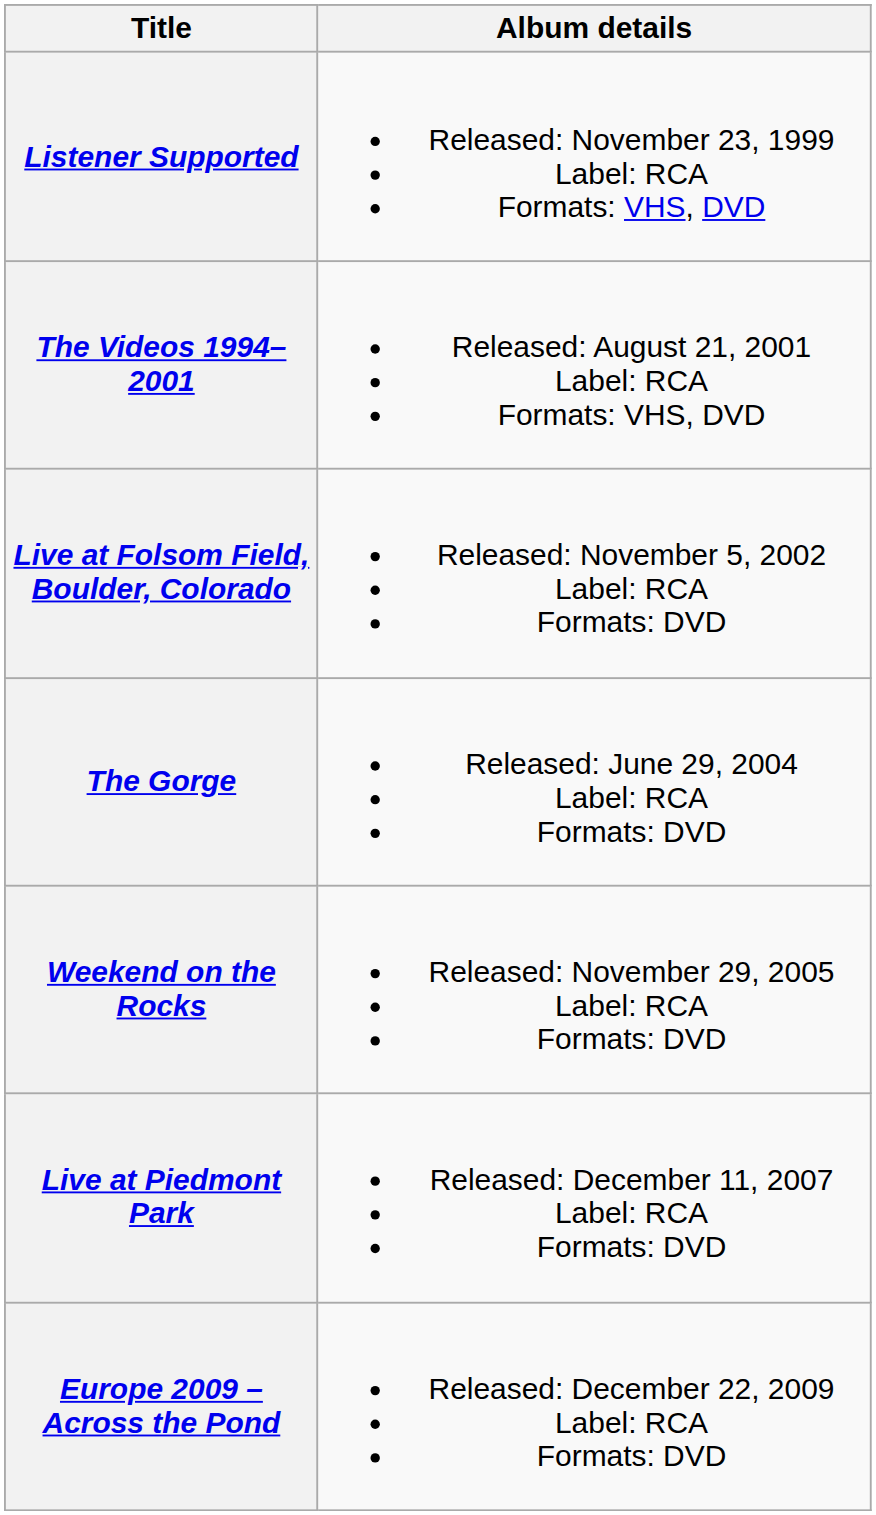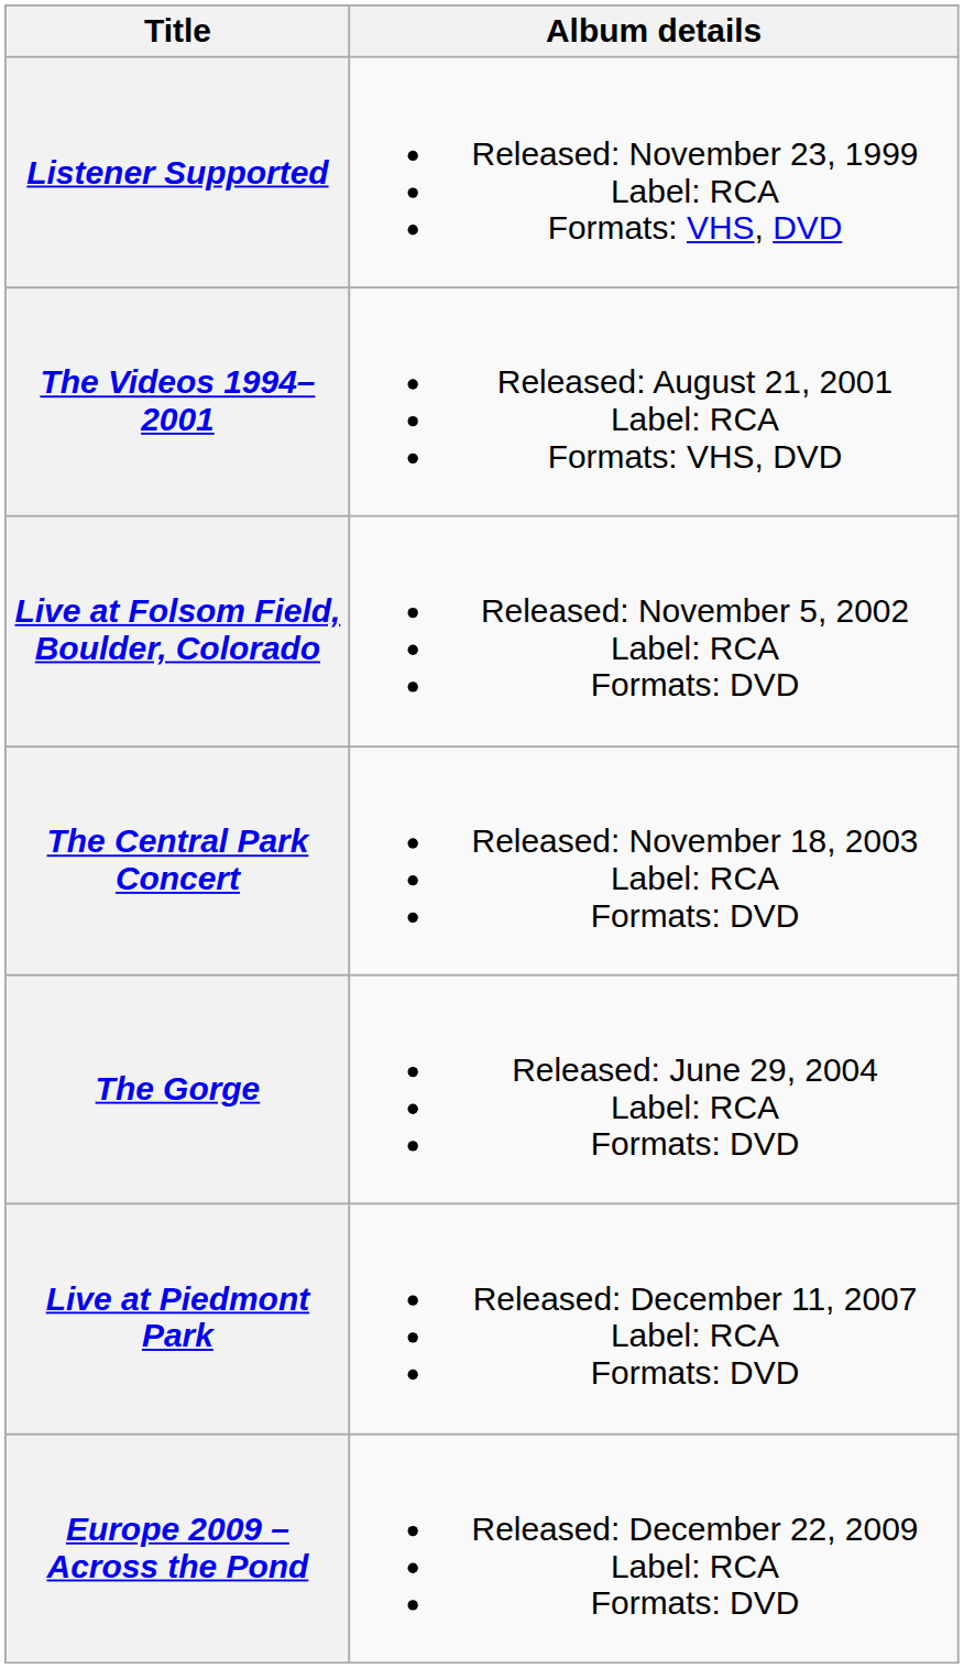+ row: The Central Park Concert | Released: November 18, 2003 Label: RCA Formats: DVD
- row: Weekend on the Rocks | Released: November 29, 2005 Label: RCA Formats: DVD
